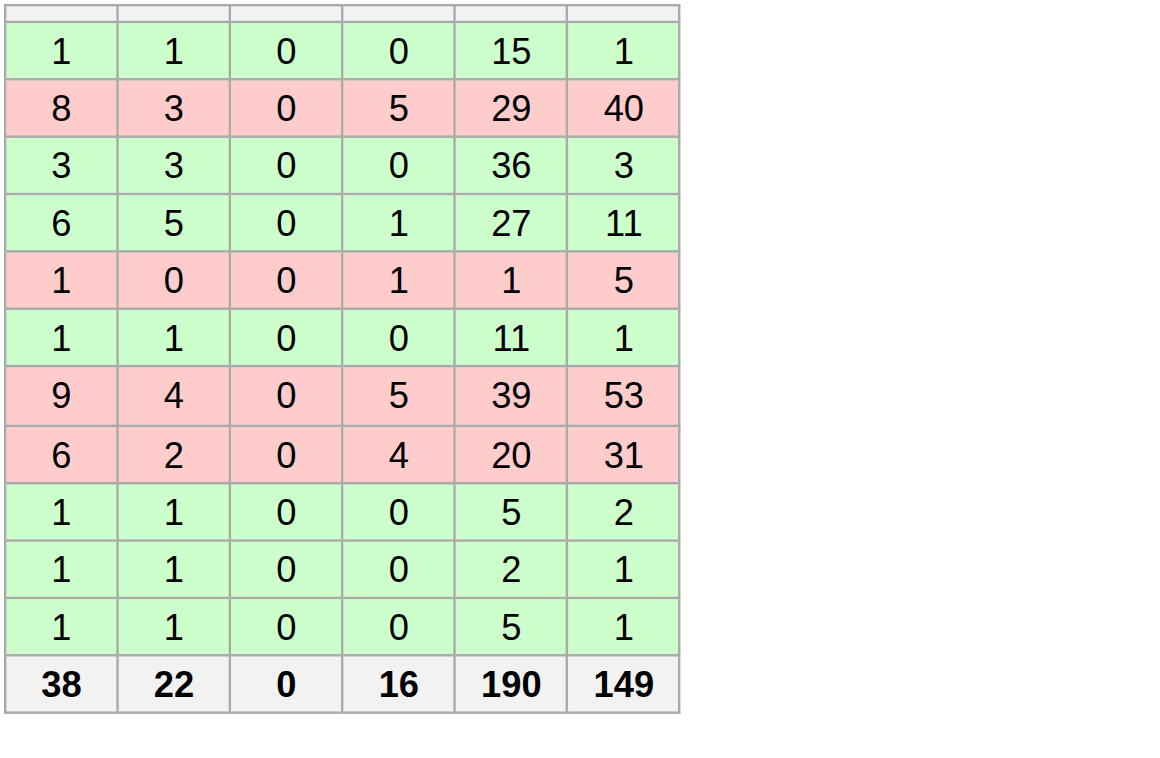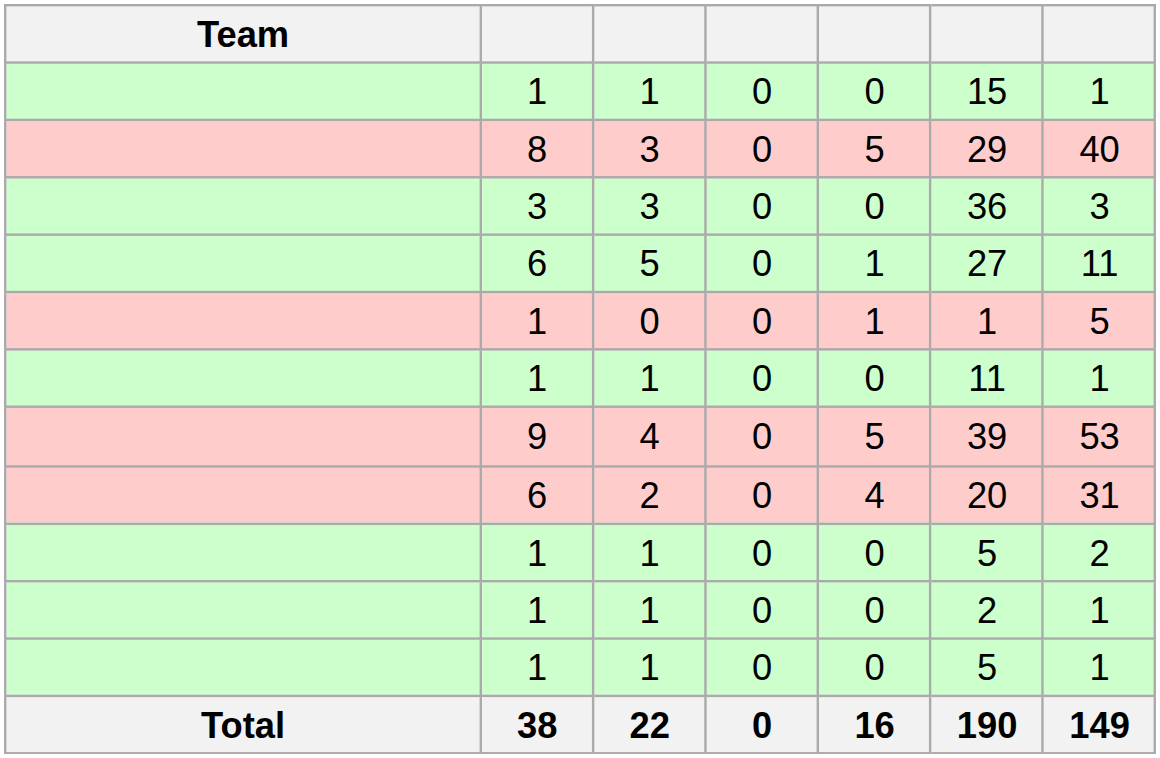+ column: Team | Total
